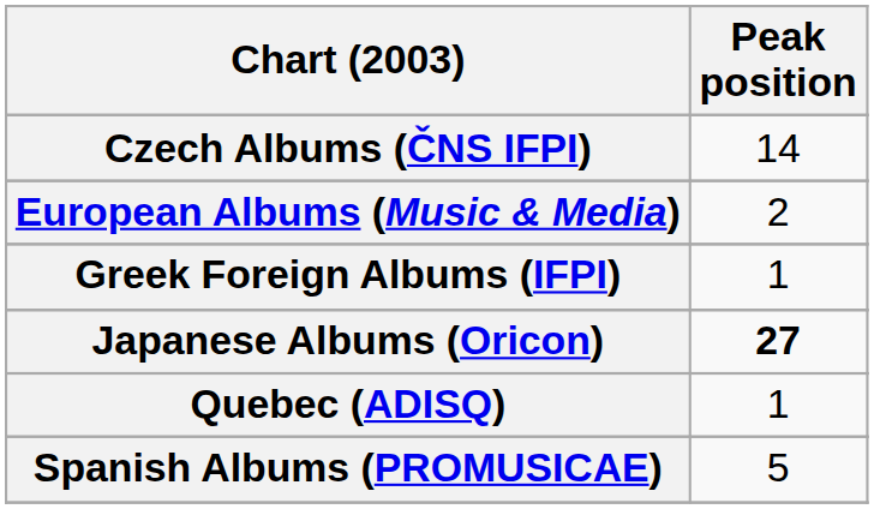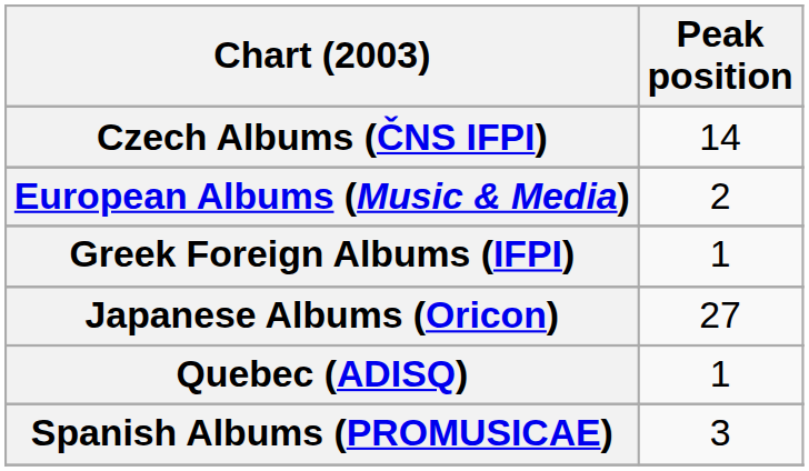Japanese Albums (Oricon) | Peak position: bold -> normal
Spanish Albums (PROMUSICAE) | Peak position: 5 -> 3
